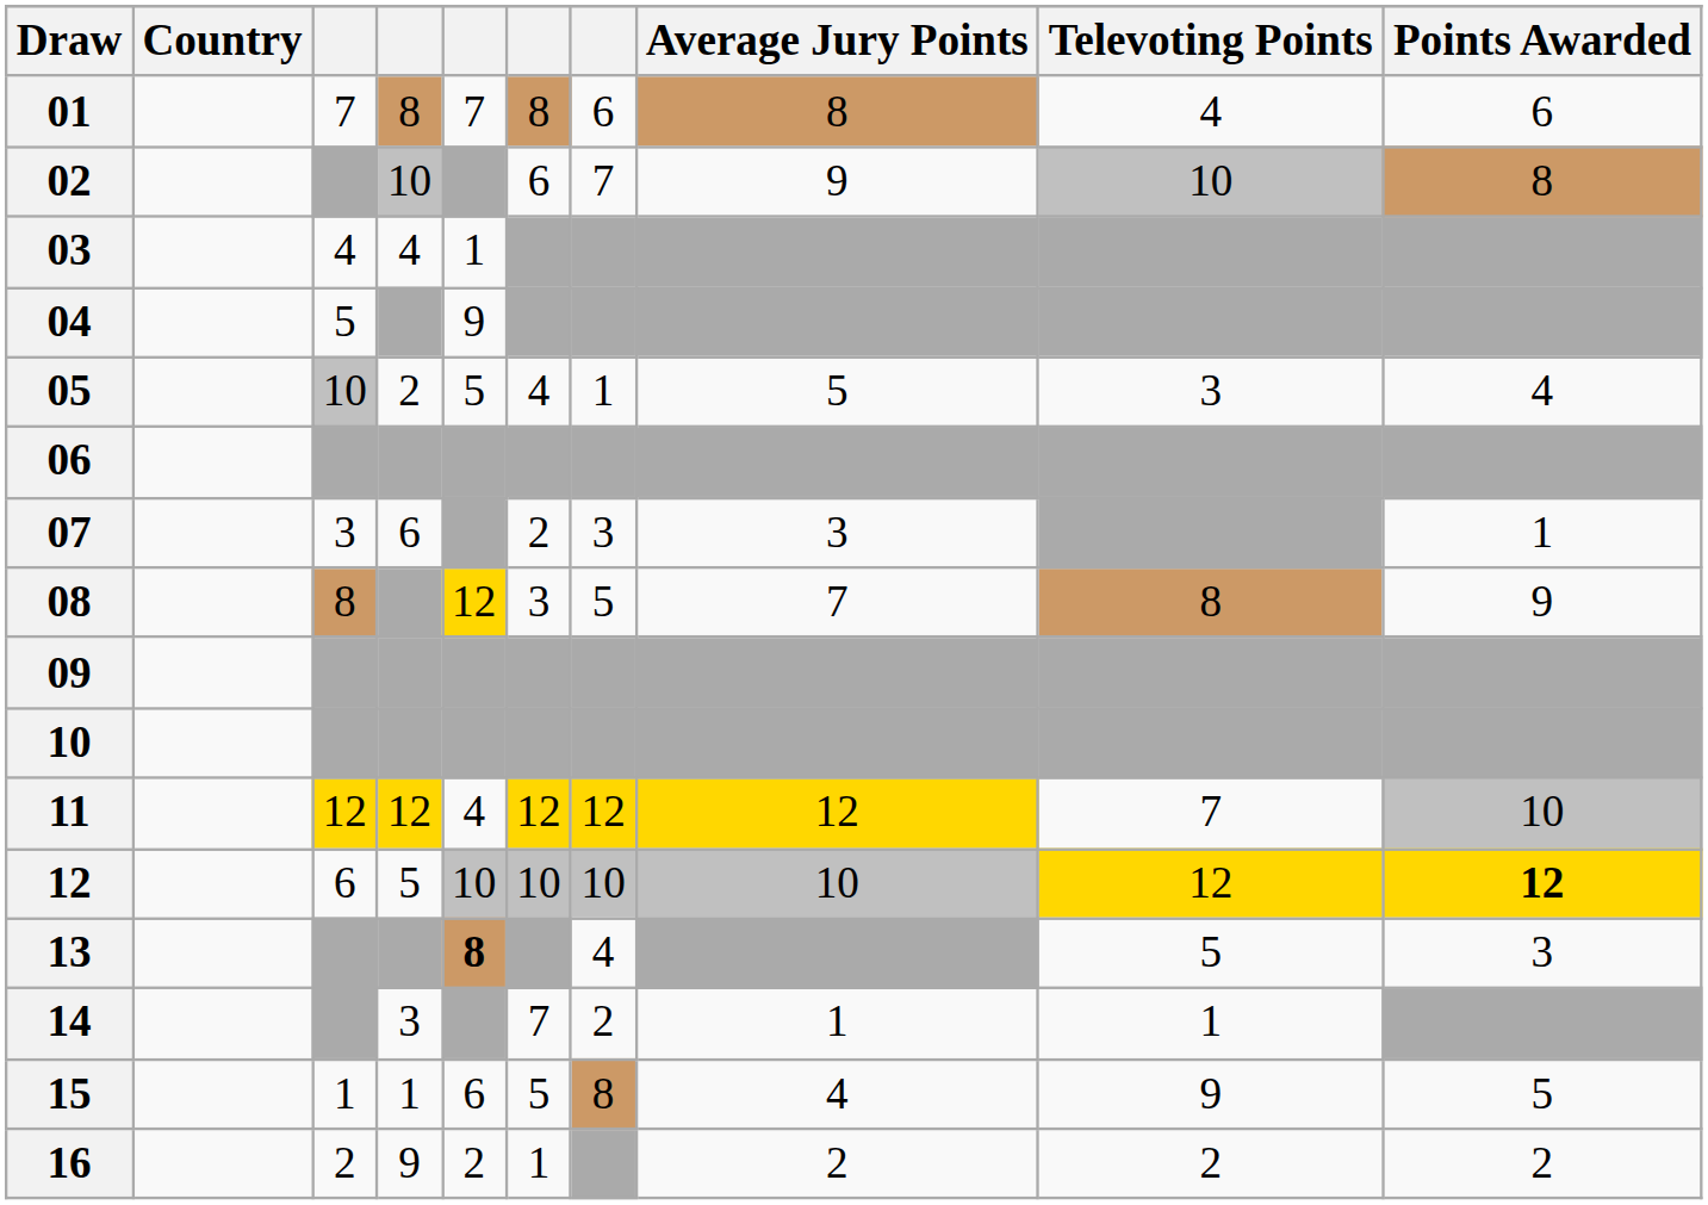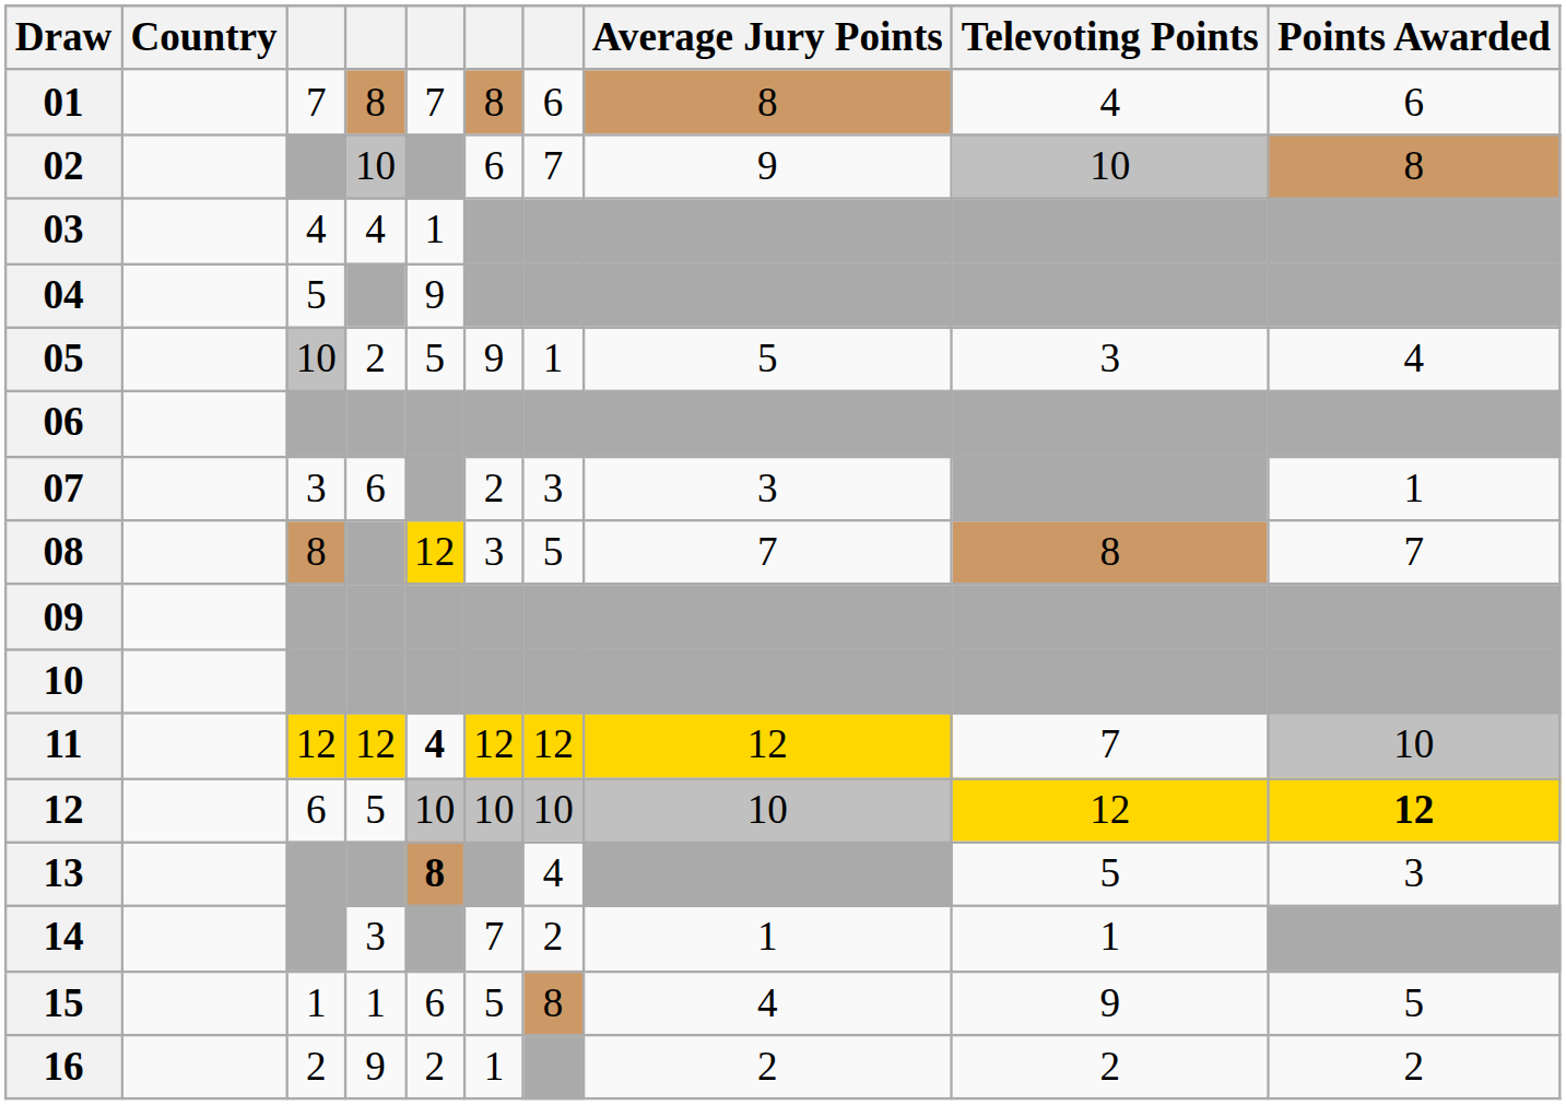05 | column 6: 4 -> 9
08 | Points Awarded: 9 -> 7
11 | column 5: normal -> bold
